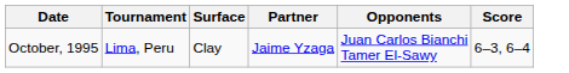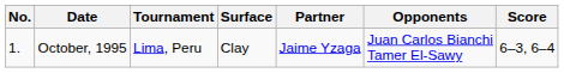+ column: No. | 1.
